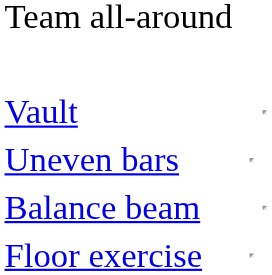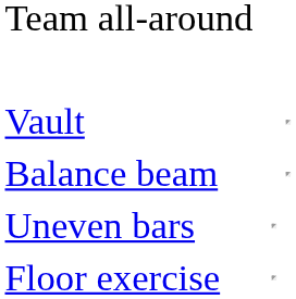rows swapped: Uneven bars <-> Balance beam
